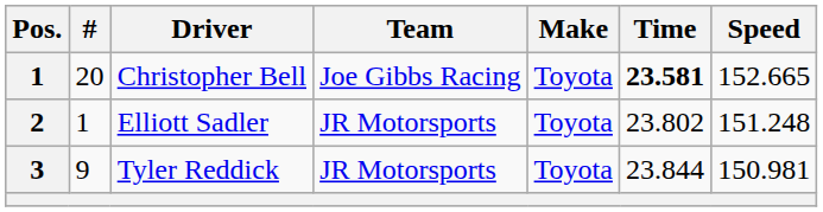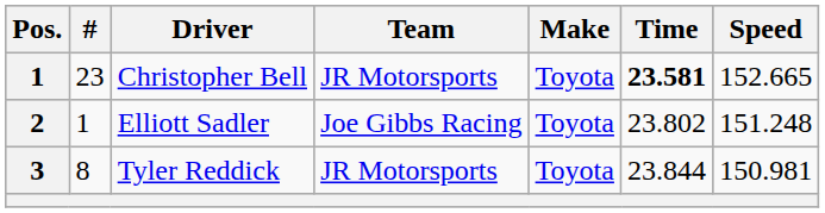Christopher Bell | #: 20 -> 23
Christopher Bell | Team: Joe Gibbs Racing -> JR Motorsports
Elliott Sadler | Team: JR Motorsports -> Joe Gibbs Racing
Tyler Reddick | #: 9 -> 8
